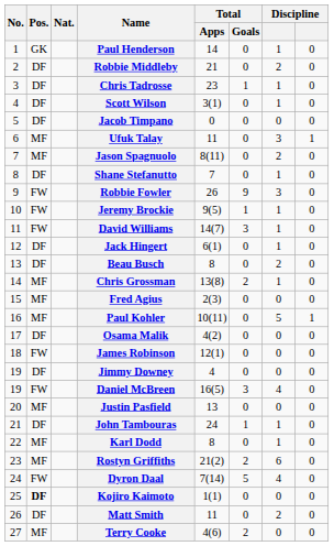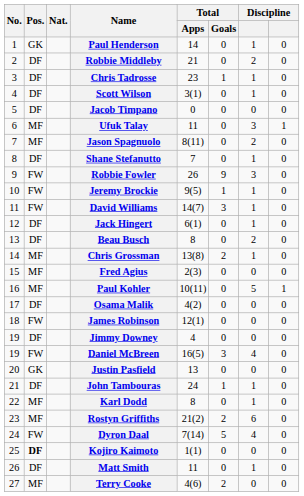Justin Pasfield | Pos.: MF -> GK
Matt Smith | column 7: 2 -> 1
